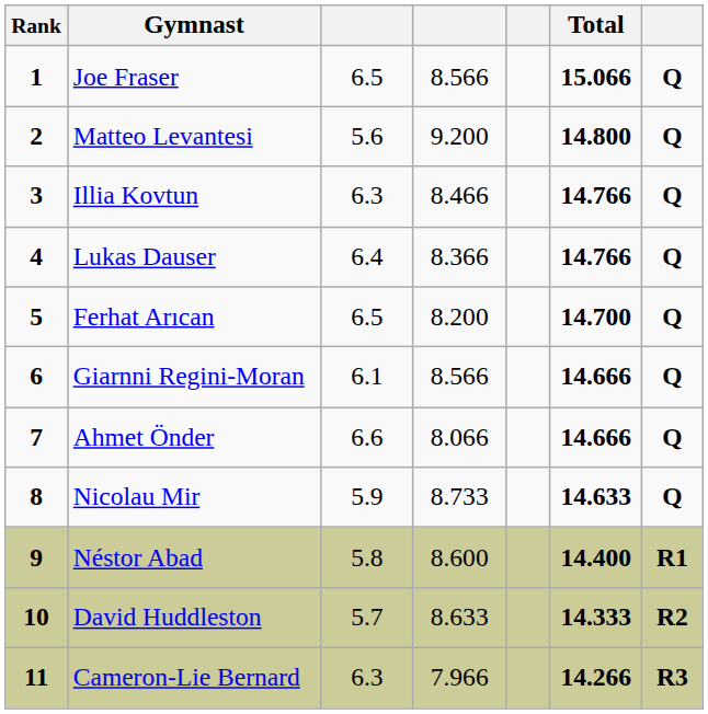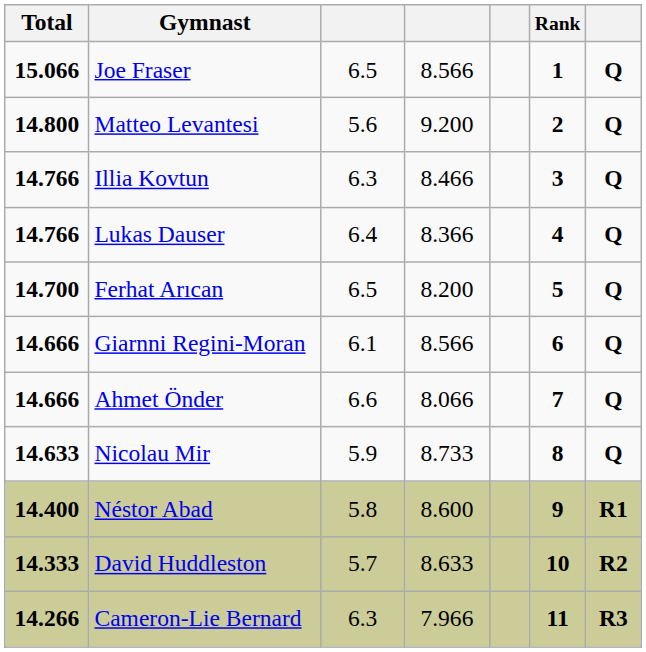columns swapped: Rank <-> Total
